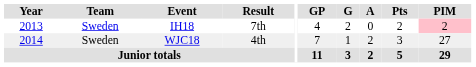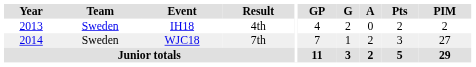IH18 | Result: 7th -> 4th
IH18 | PIM: pink background -> no background
WJC18 | Result: 4th -> 7th
